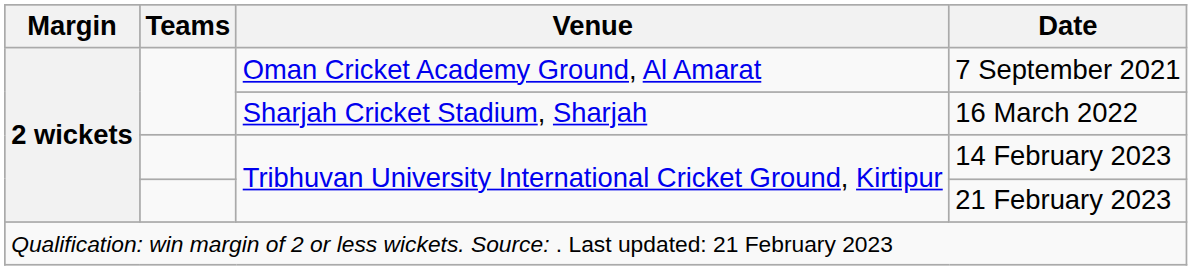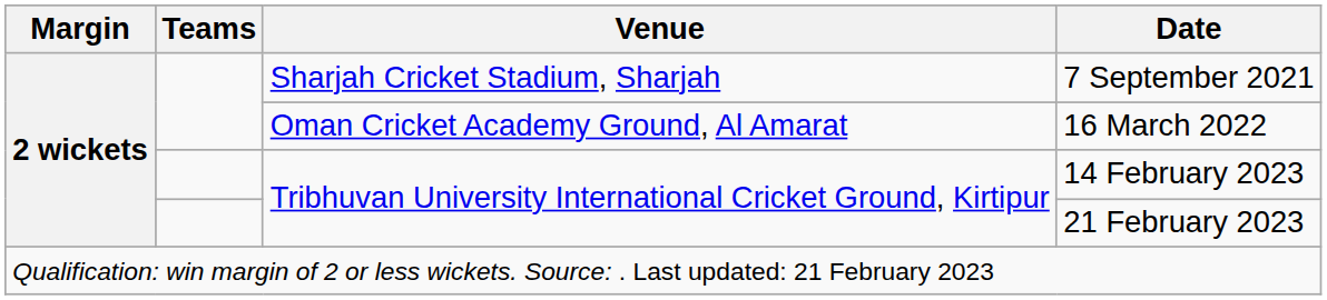7 September 2021 | Venue: Oman Cricket Academy Ground, Al Amarat -> Sharjah Cricket Stadium, Sharjah
16 March 2022 | Venue: Sharjah Cricket Stadium, Sharjah -> Oman Cricket Academy Ground, Al Amarat
